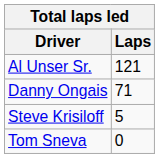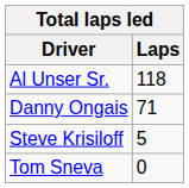Al Unser Sr. | Laps: 121 -> 118
